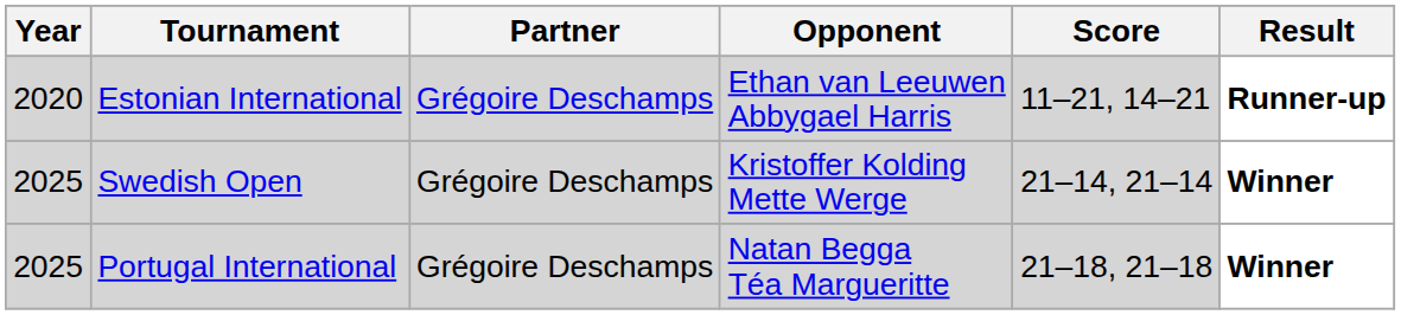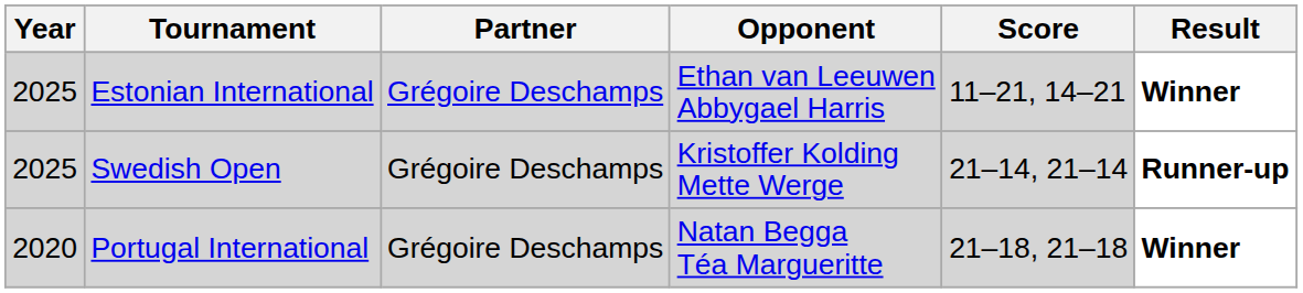Estonian International | Year: 2020 -> 2025
Estonian International | Result: Runner-up -> Winner
Swedish Open | Result: Winner -> Runner-up
Portugal International | Year: 2025 -> 2020
